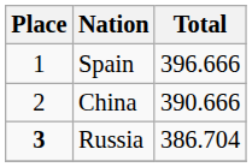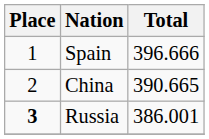China | Total: 390.666 -> 390.665
Russia | Total: 386.704 -> 386.001
